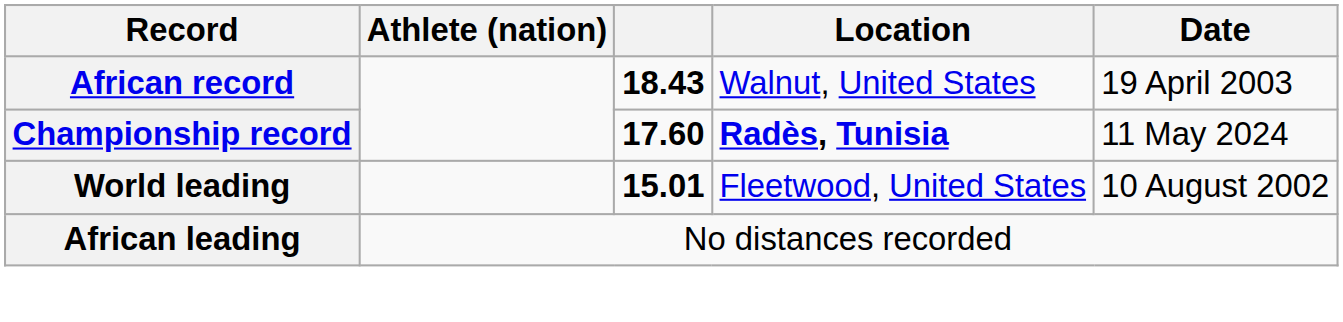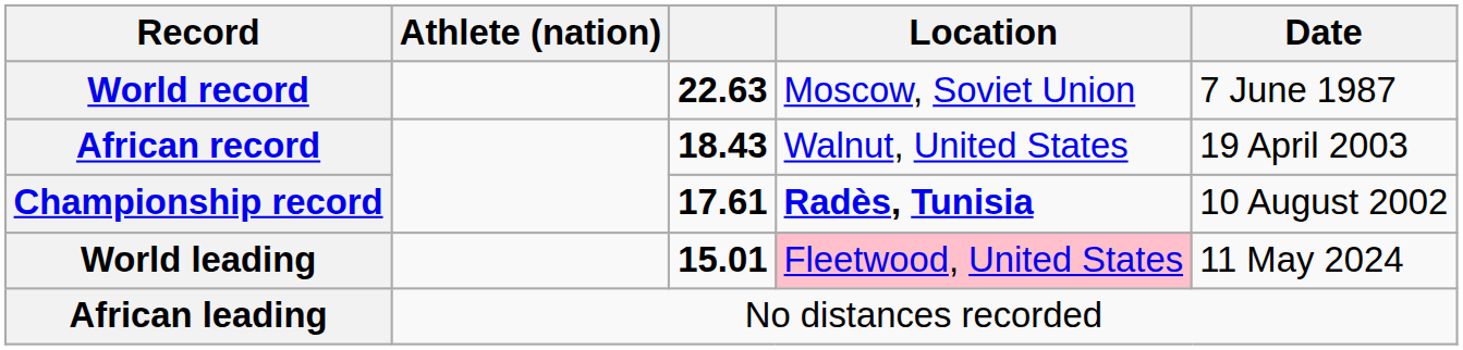+ row: World record | 22.63 | Moscow, Soviet Union | 7 June 1987
Championship record | column 3: 17.60 -> 17.61
Championship record | Date: 11 May 2024 -> 10 August 2002
World leading | Location: no background -> pink background
World leading | Date: 10 August 2002 -> 11 May 2024
